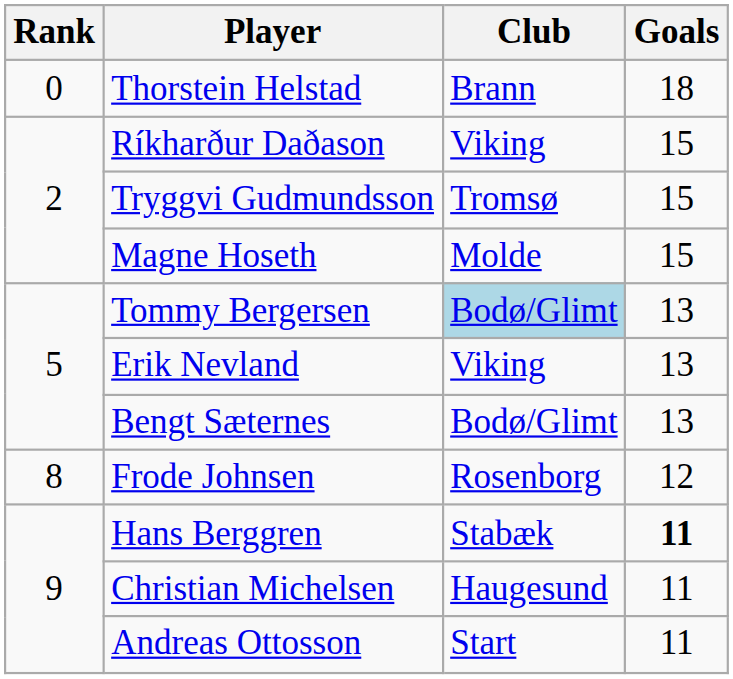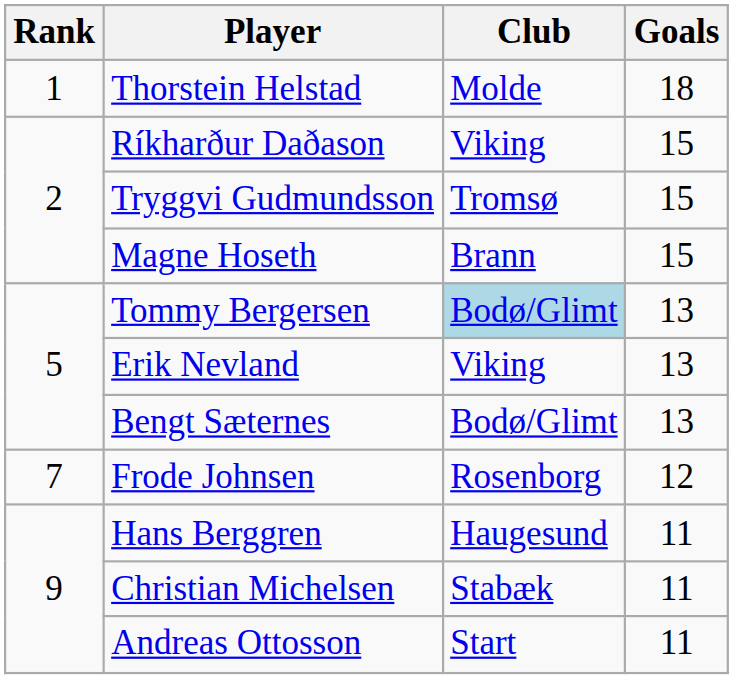Thorstein Helstad | Rank: 0 -> 1
Thorstein Helstad | Club: Brann -> Molde
Magne Hoseth | Club: Molde -> Brann
Frode Johnsen | Rank: 8 -> 7
Hans Berggren | Club: Stabæk -> Haugesund
Hans Berggren | Goals: bold -> normal
Christian Michelsen | Club: Haugesund -> Stabæk
